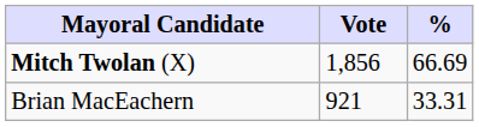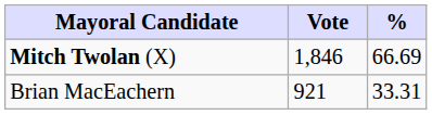Mitch Twolan (X) | Vote: 1,856 -> 1,846
